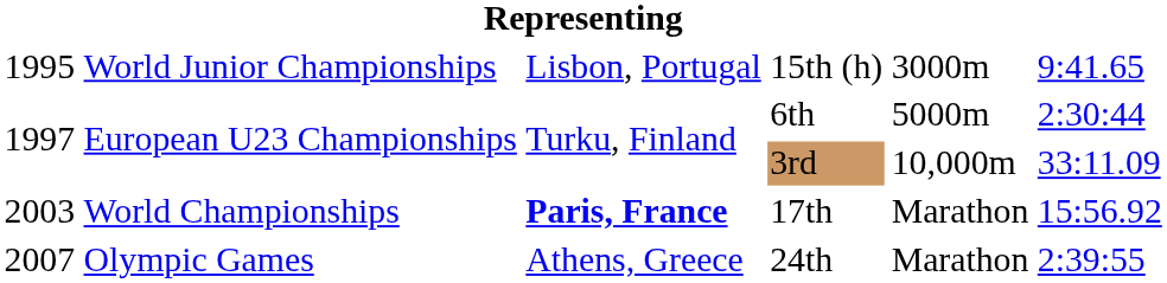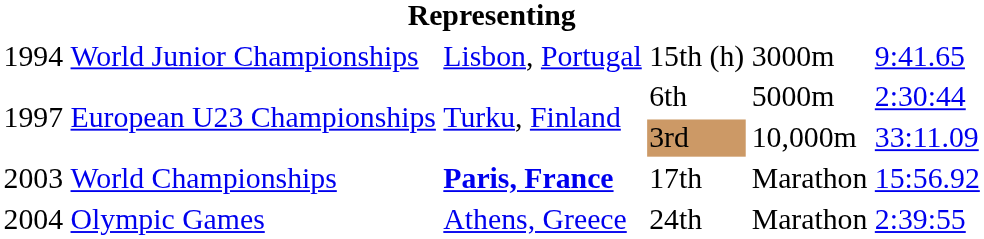15th (h) | column 1: 1995 -> 1994
24th | column 1: 2007 -> 2004
